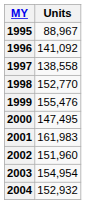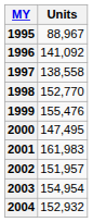2002 | Units: 151,960 -> 151,957
